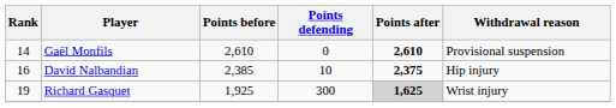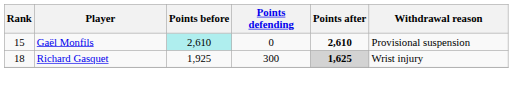Gaël Monfils | Rank: 14 -> 15
Gaël Monfils | Points before: no background -> paleturquoise background
- row: 16 | David Nalbandian | 2,385 | 10 | 2,375 | Hip injury
Richard Gasquet | Rank: 19 -> 18
